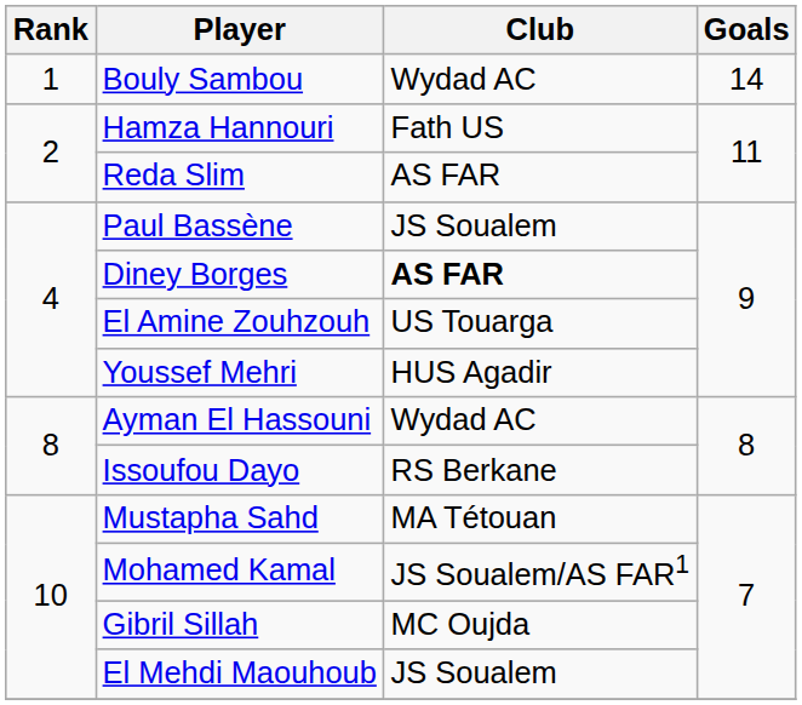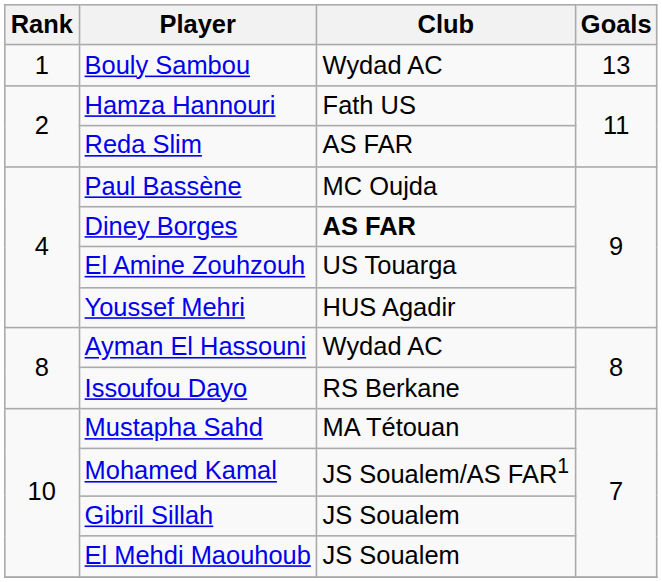Bouly Sambou | Goals: 14 -> 13
Paul Bassène | Club: JS Soualem -> MC Oujda
Gibril Sillah | Club: MC Oujda -> JS Soualem
